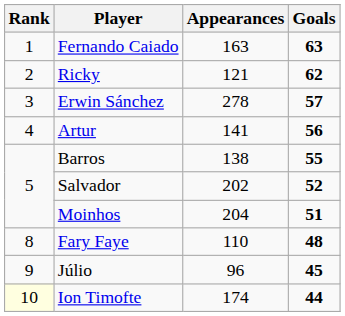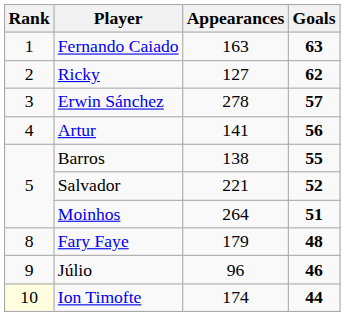Ricky | Appearances: 121 -> 127
Salvador | Appearances: 202 -> 221
Moinhos | Appearances: 204 -> 264
Fary Faye | Appearances: 110 -> 179
Júlio | Goals: 45 -> 46
